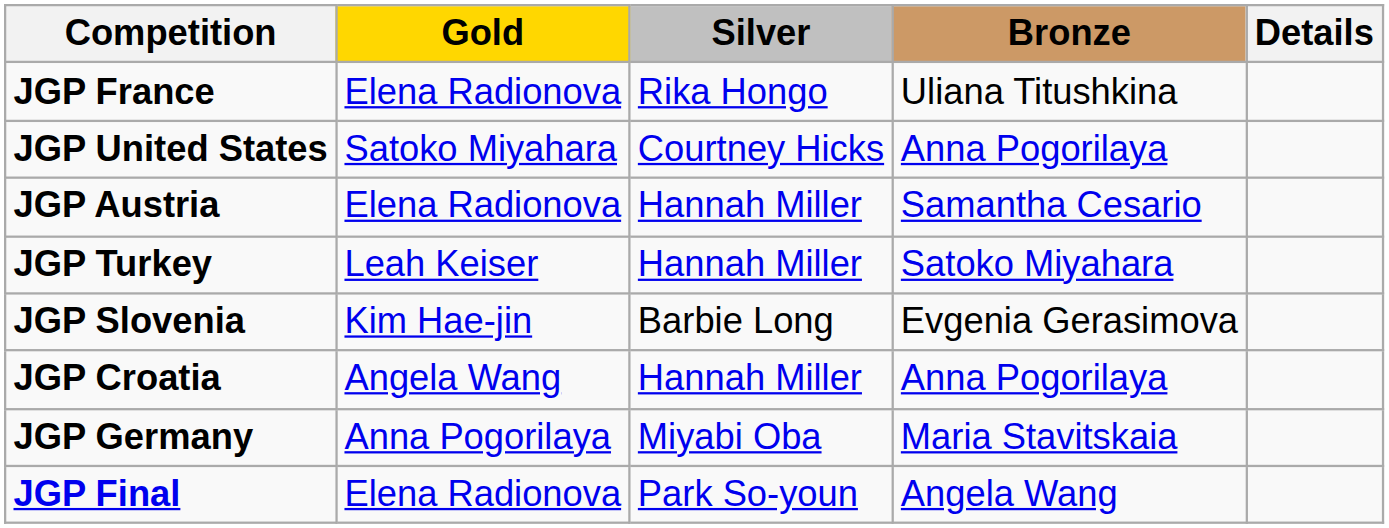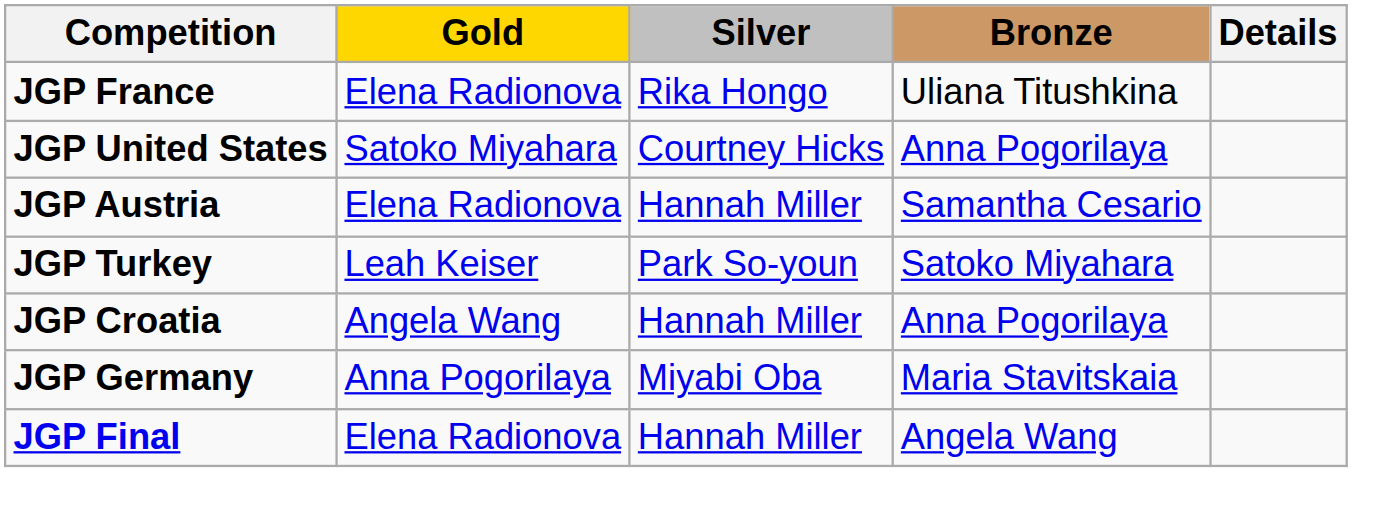JGP Turkey | Silver: Hannah Miller -> Park So-youn
- row: JGP Slovenia | Kim Hae-jin | Barbie Long | Evgenia Gerasimova
JGP Final | Silver: Park So-youn -> Hannah Miller
